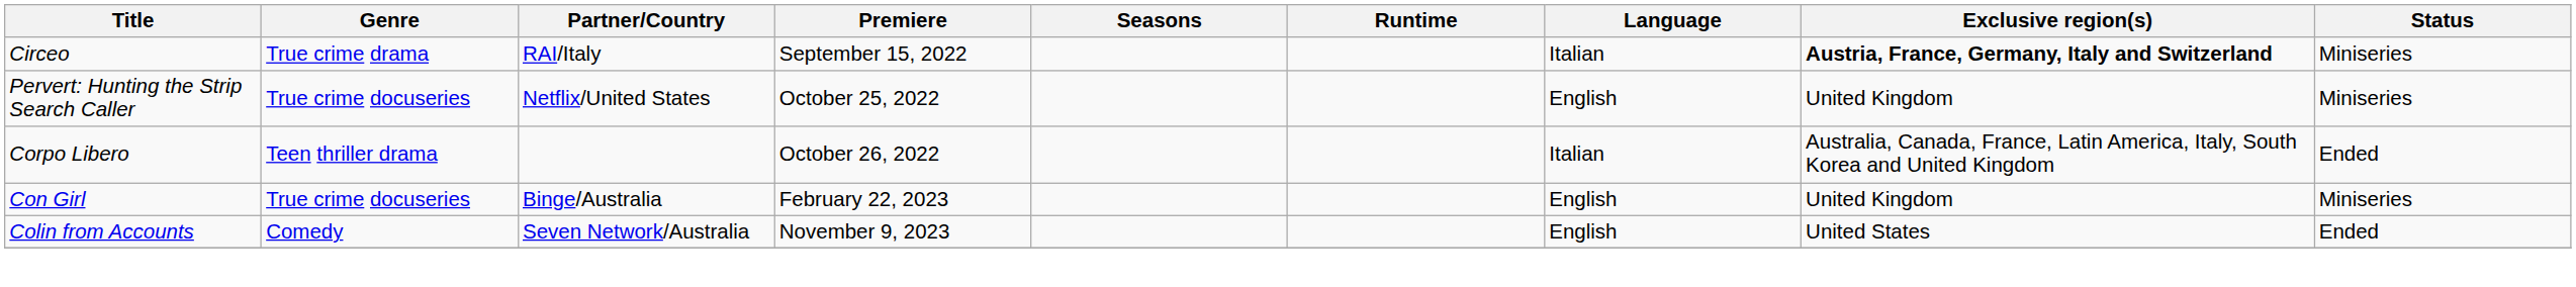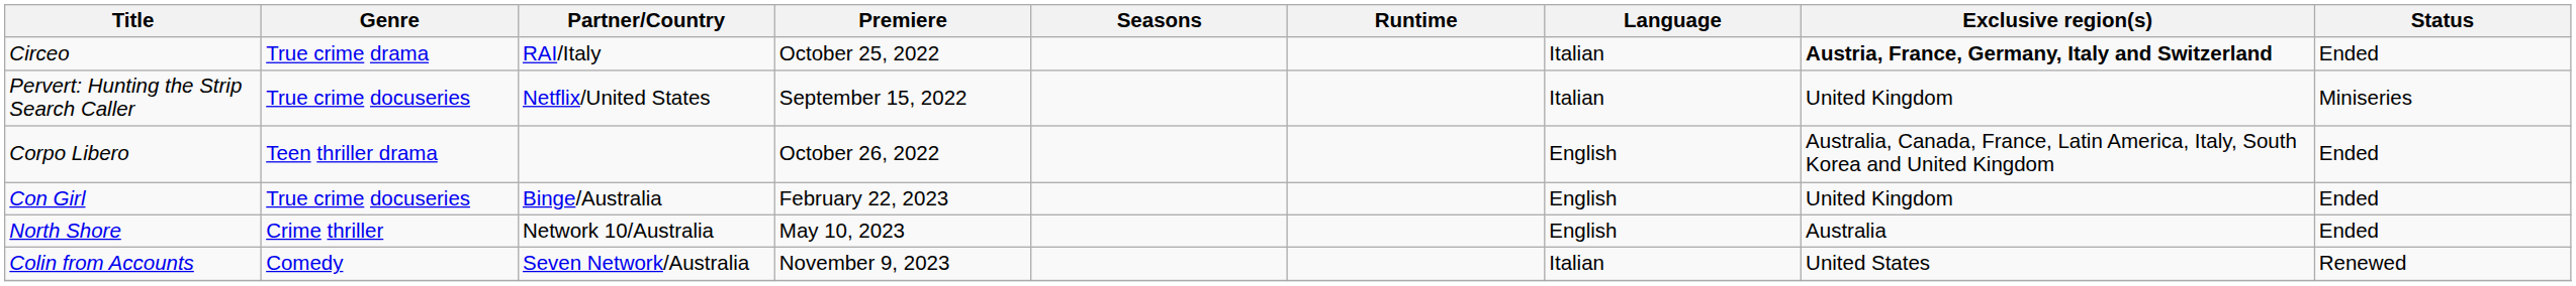Circeo | Premiere: September 15, 2022 -> October 25, 2022
Circeo | Status: Miniseries -> Ended
Pervert: Hunting the Strip Search Caller | Premiere: October 25, 2022 -> September 15, 2022
Pervert: Hunting the Strip Search Caller | Language: English -> Italian
Corpo Libero | Language: Italian -> English
Con Girl | Status: Miniseries -> Ended
+ row: North Shore | Crime thriller | Network 10/Australia | May 10, 2023 | English | Australia | Ended
Colin from Accounts | Language: English -> Italian
Colin from Accounts | Status: Ended -> Renewed
